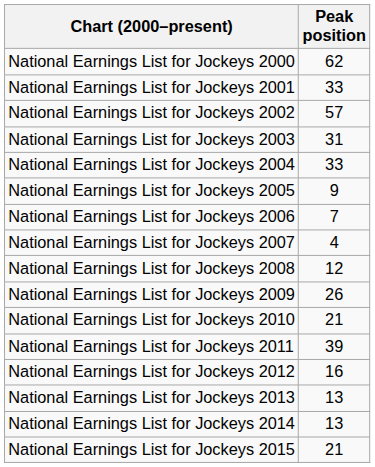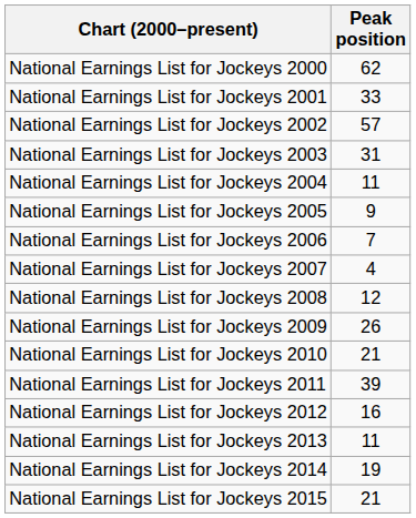National Earnings List for Jockeys 2004 | Peak position: 33 -> 11
National Earnings List for Jockeys 2013 | Peak position: 13 -> 11
National Earnings List for Jockeys 2014 | Peak position: 13 -> 19
